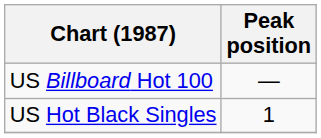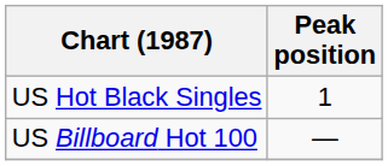rows swapped: US Billboard Hot 100 <-> US Hot Black Singles
